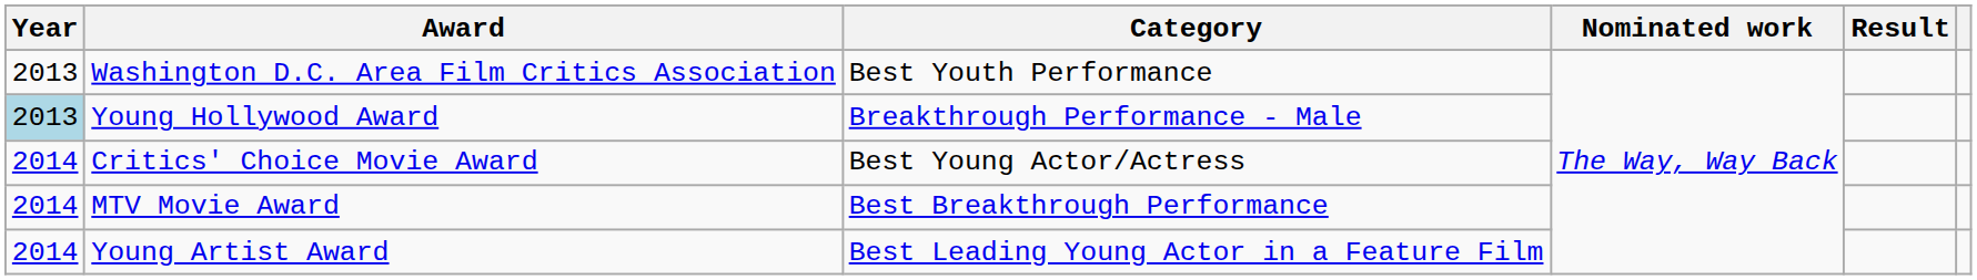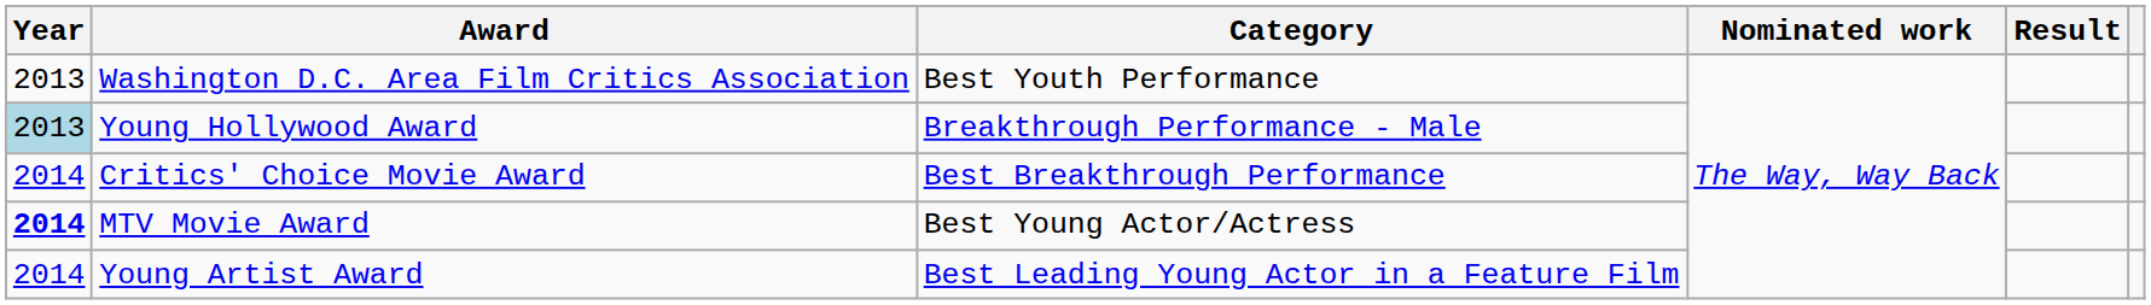Critics' Choice Movie Award | Category: Best Young Actor/Actress -> Best Breakthrough Performance
MTV Movie Award | Year: normal -> bold
MTV Movie Award | Category: Best Breakthrough Performance -> Best Young Actor/Actress
